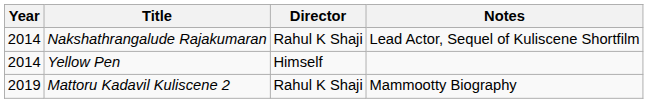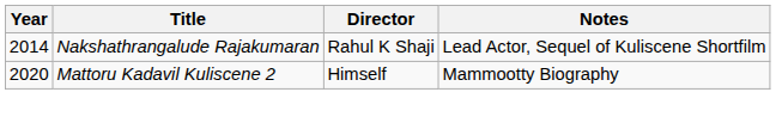- row: 2014 | Yellow Pen | Himself
Mattoru Kadavil Kuliscene 2 | Year: 2019 -> 2020
Mattoru Kadavil Kuliscene 2 | Director: Rahul K Shaji -> Himself
